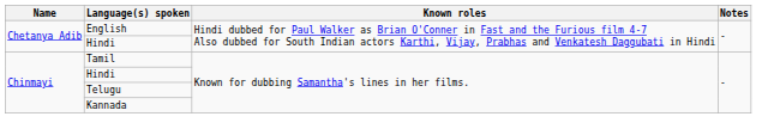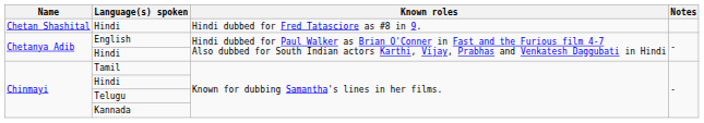+ row: Chetan Shashital | Hindi | Hindi dubbed for Fred Tatasciore as #8 in 9.
